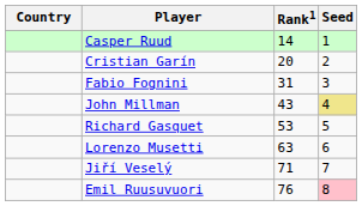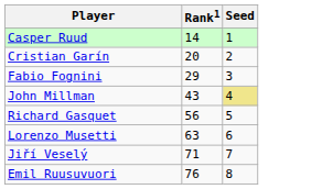- column: Country
Fabio Fognini | Rank1: 31 -> 29
Richard Gasquet | Rank1: 53 -> 56
Emil Ruusuvuori | Seed: pink background -> no background
